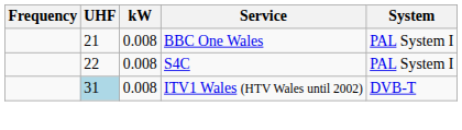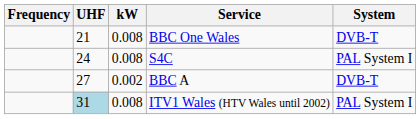BBC One Wales | System: PAL System I -> DVB-T
S4C | UHF: 22 -> 24
+ row: 27 | 0.002 | BBC A | DVB-T
ITV1 Wales (HTV Wales until 2002) | System: DVB-T -> PAL System I
